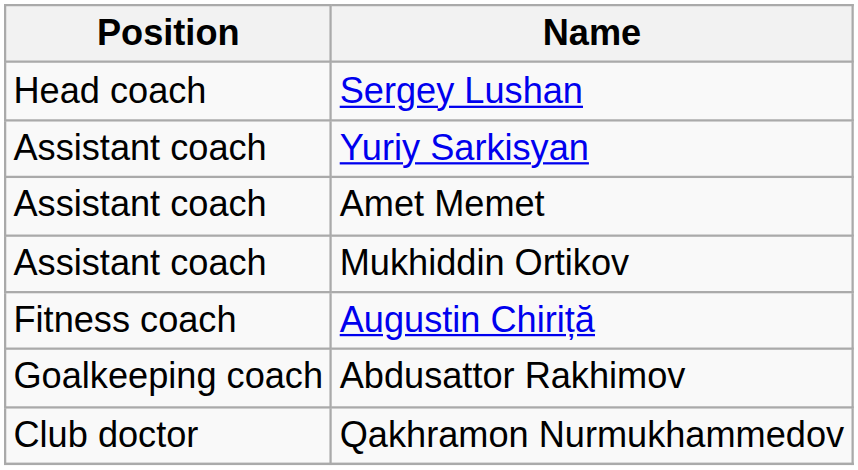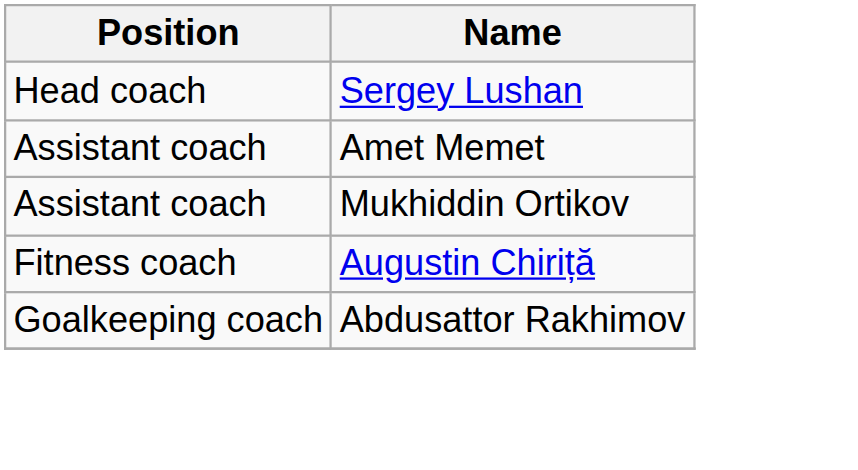- row: Assistant coach | Yuriy Sarkisyan
- row: Club doctor | Qakhramon Nurmukhammedov
